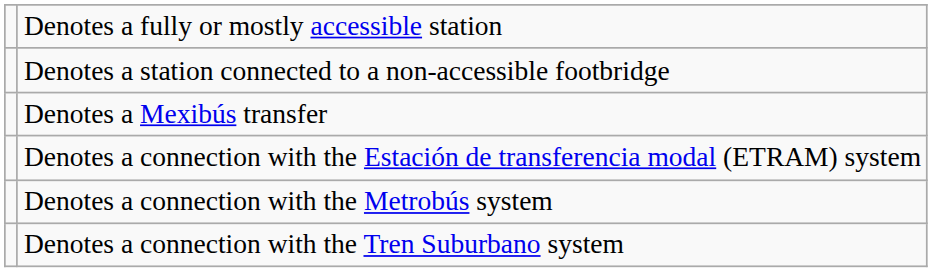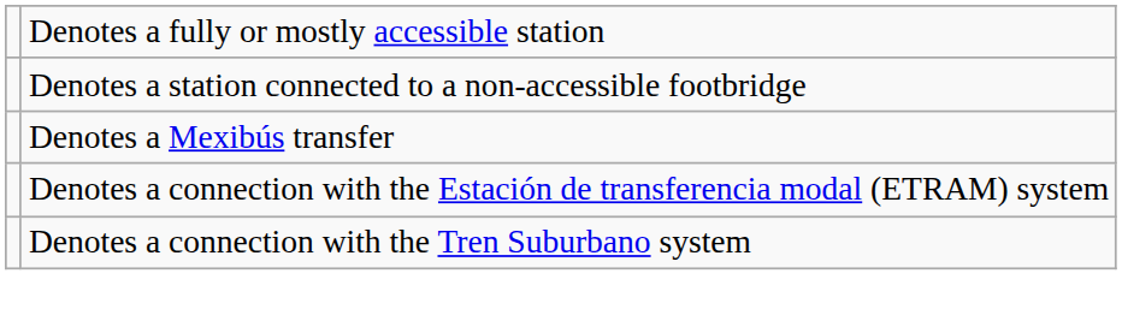- row: Denotes a connection with the Metrobús system
